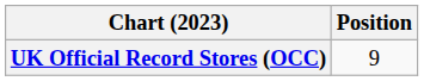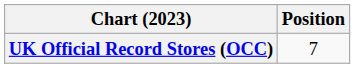UK Official Record Stores (OCC) | Position: 9 -> 7
